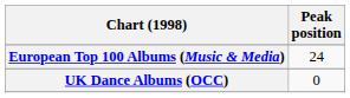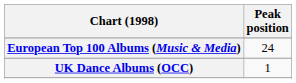UK Dance Albums (OCC) | Peak position: 0 -> 1
